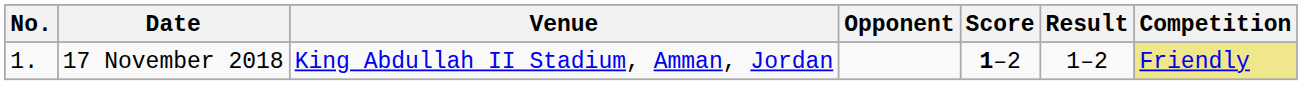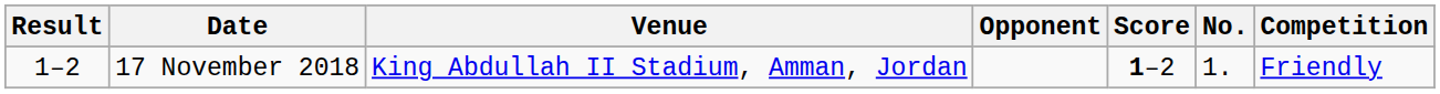columns swapped: No. <-> Result
17 November 2018 | Competition: khaki background -> no background
